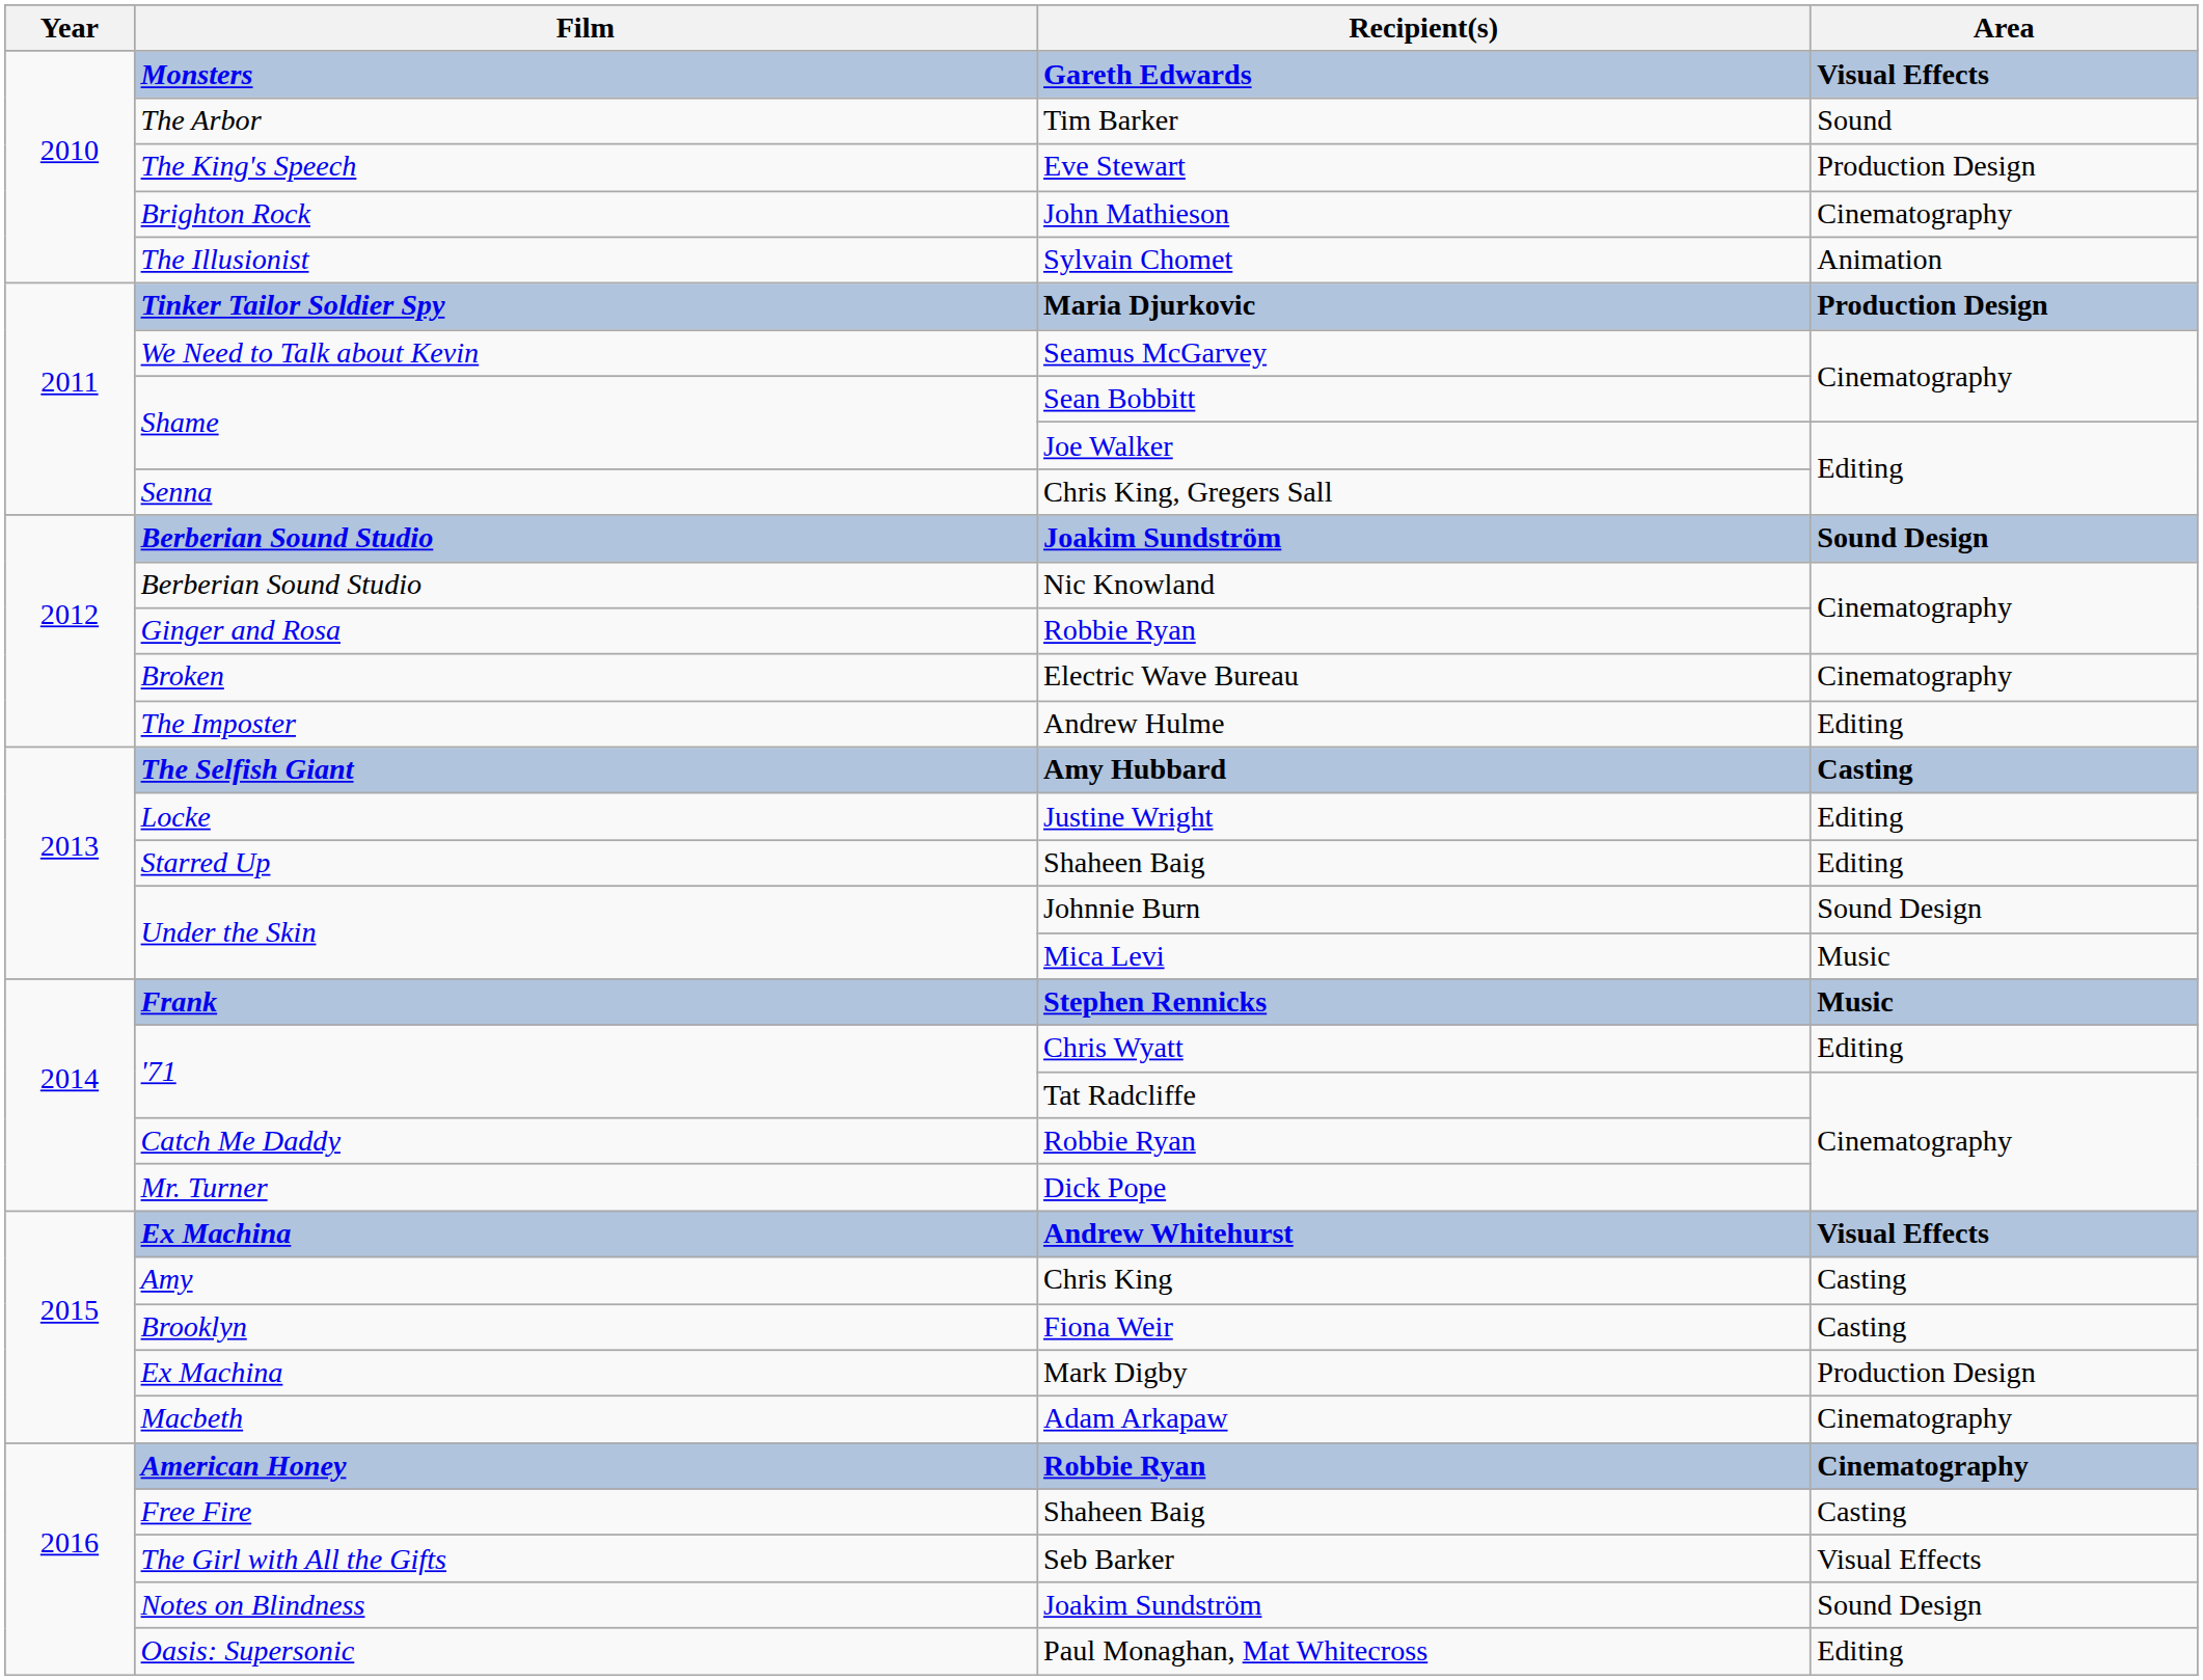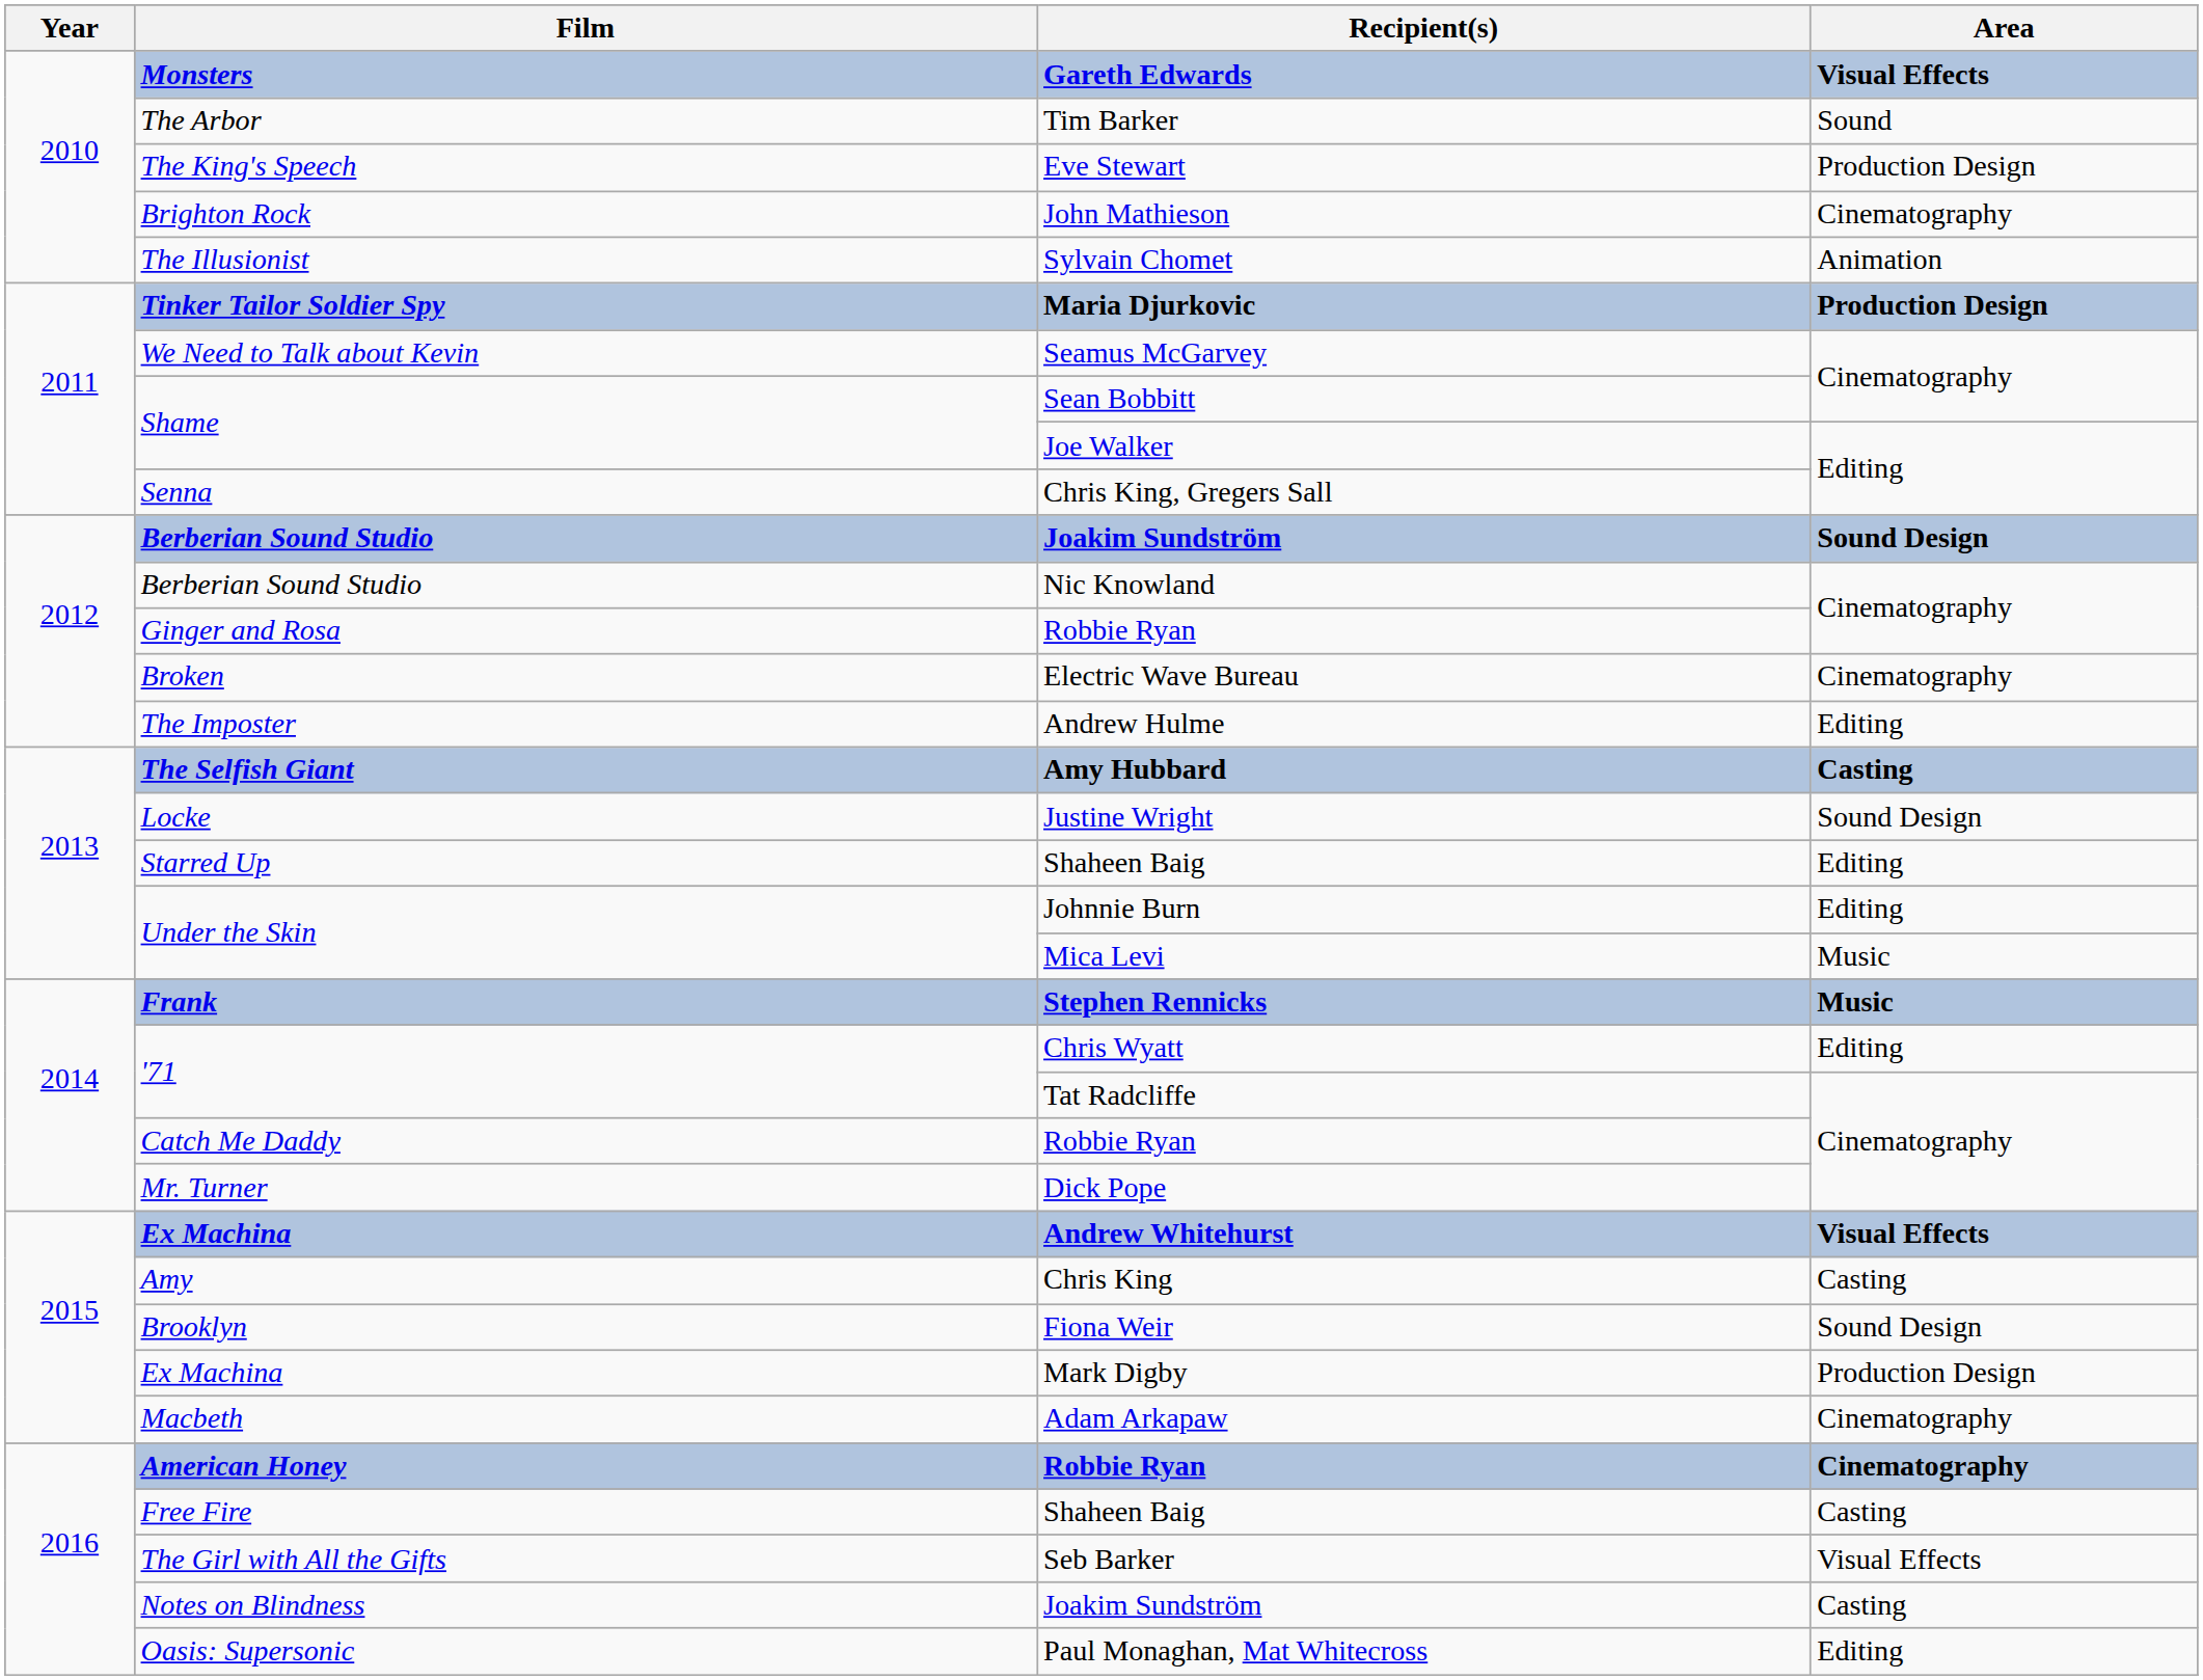Justine Wright | Area: Editing -> Sound Design
Johnnie Burn | Area: Sound Design -> Editing
Fiona Weir | Area: Casting -> Sound Design
Notes on Blindness / Joakim Sundström | Area: Sound Design -> Casting
